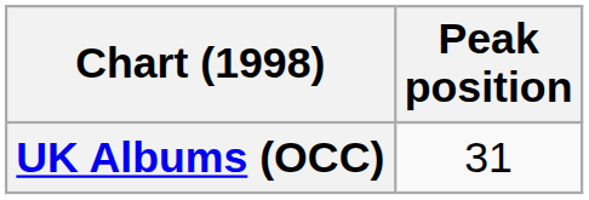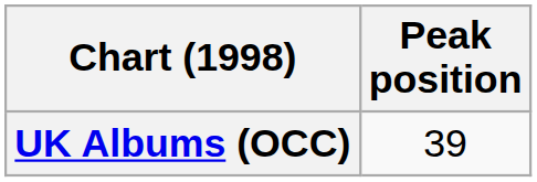UK Albums (OCC) | Peak position: 31 -> 39
